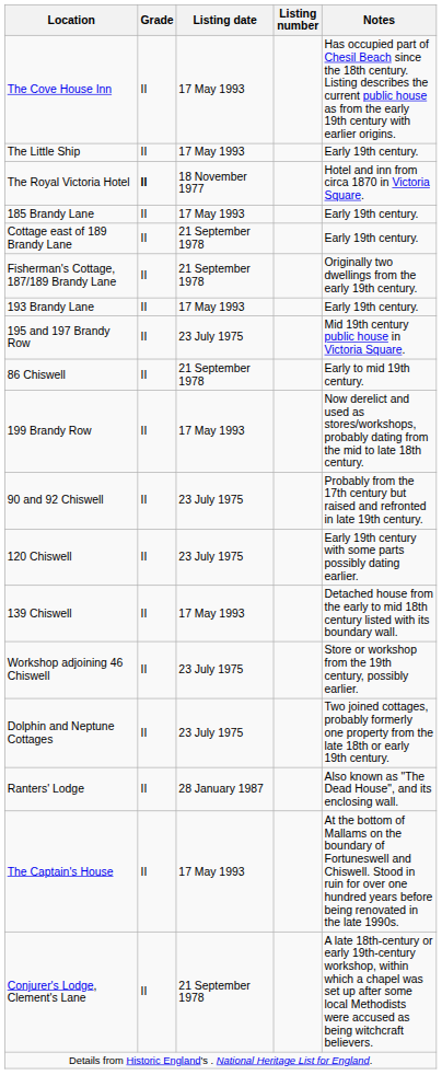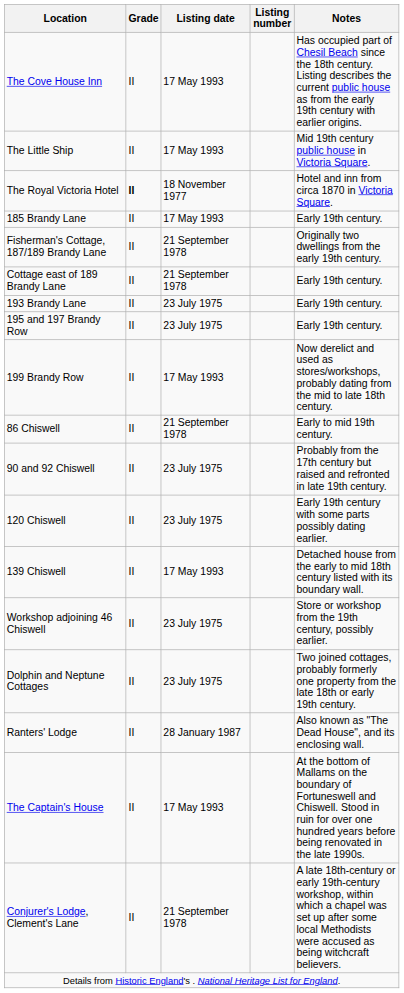The Little Ship | Notes: Early 19th century. -> Mid 19th century public house in Victoria Square.
rows swapped: Fisherman's Cottage, 187/189 Brandy Lane <-> Cottage east of 189 Brandy Lane
193 Brandy Lane | Listing date: 17 May 1993 -> 23 July 1975
195 and 197 Brandy Row | Notes: Mid 19th century public house in Victoria Square. -> Early 19th century.
rows swapped: 199 Brandy Row <-> 86 Chiswell
